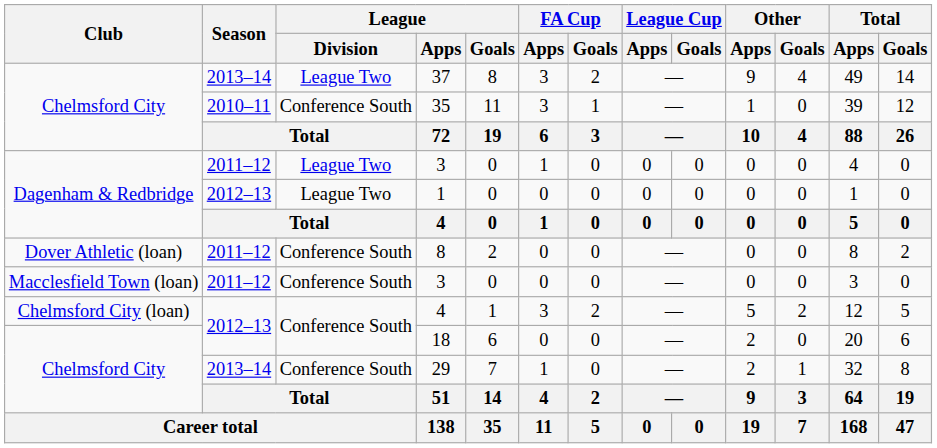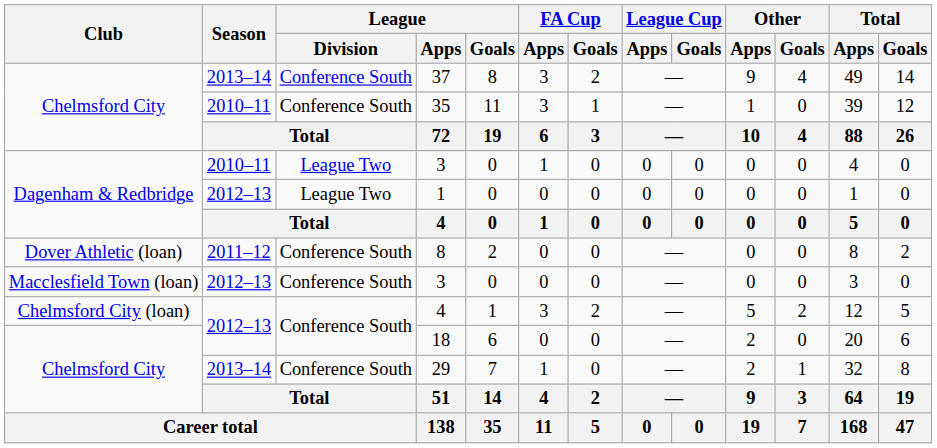37 | League / Division: League Two -> Conference South
Dagenham & Redbridge / 3 | Season: 2011–12 -> 2010–11
Macclesfield Town (loan) / 3 | Season: 2011–12 -> 2012–13
